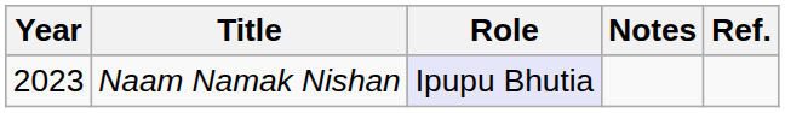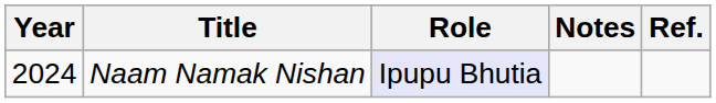Naam Namak Nishan | Year: 2023 -> 2024
